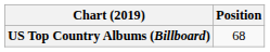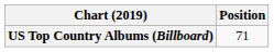US Top Country Albums (Billboard) | Position: 68 -> 71
